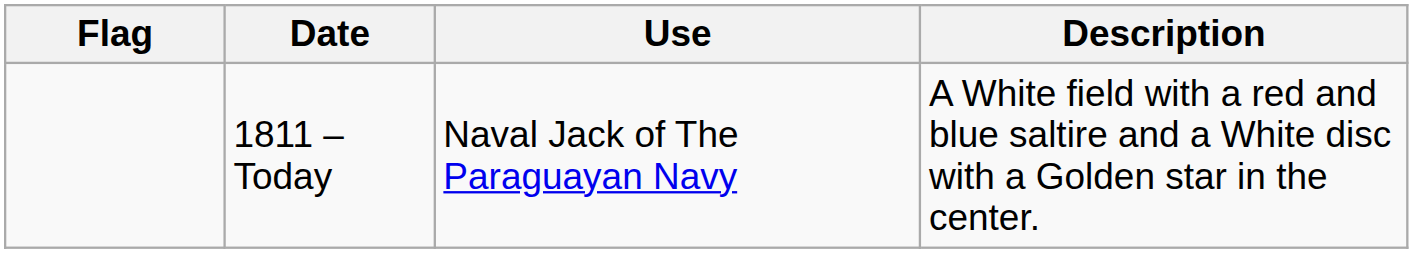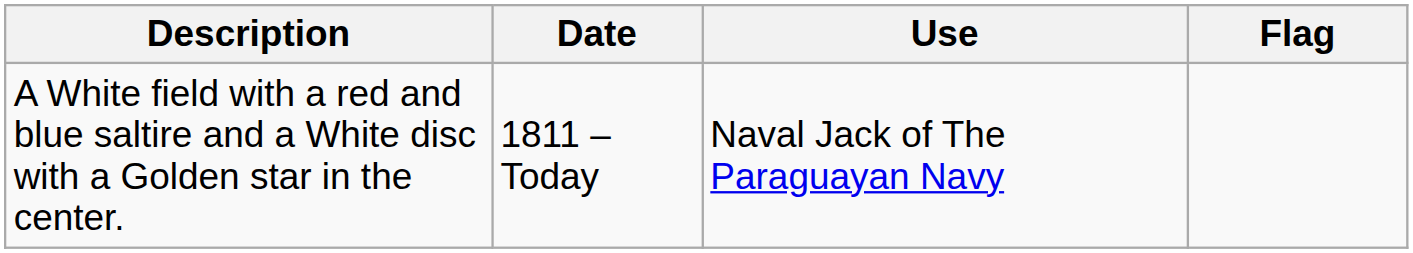columns swapped: Flag <-> Description
